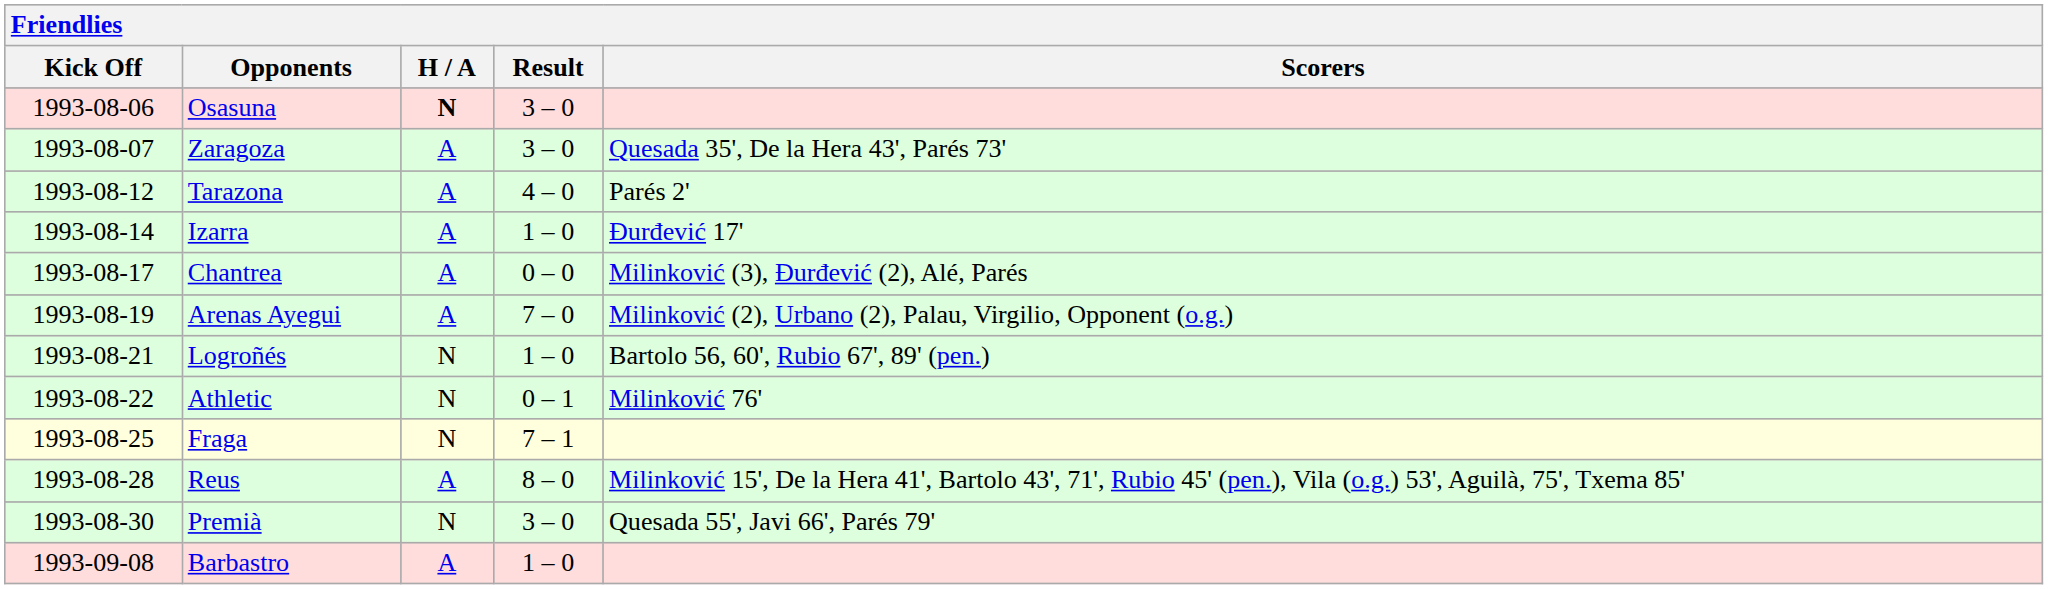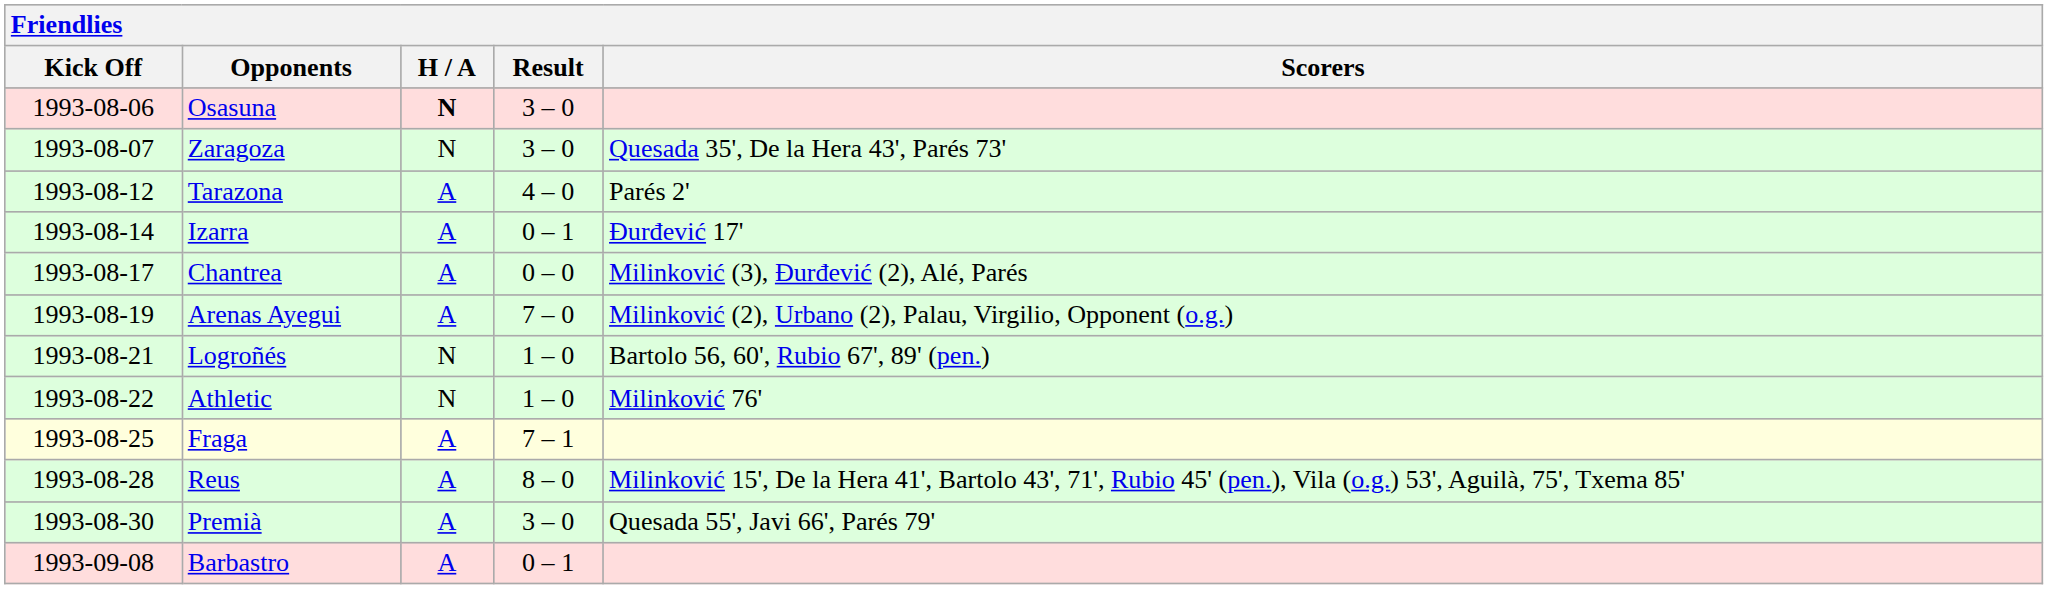Zaragoza | H / A: A -> N
Izarra | Result: 1 – 0 -> 0 – 1
Athletic | Result: 0 – 1 -> 1 – 0
Fraga | H / A: N -> A
Premià | H / A: N -> A
Barbastro | Result: 1 – 0 -> 0 – 1
